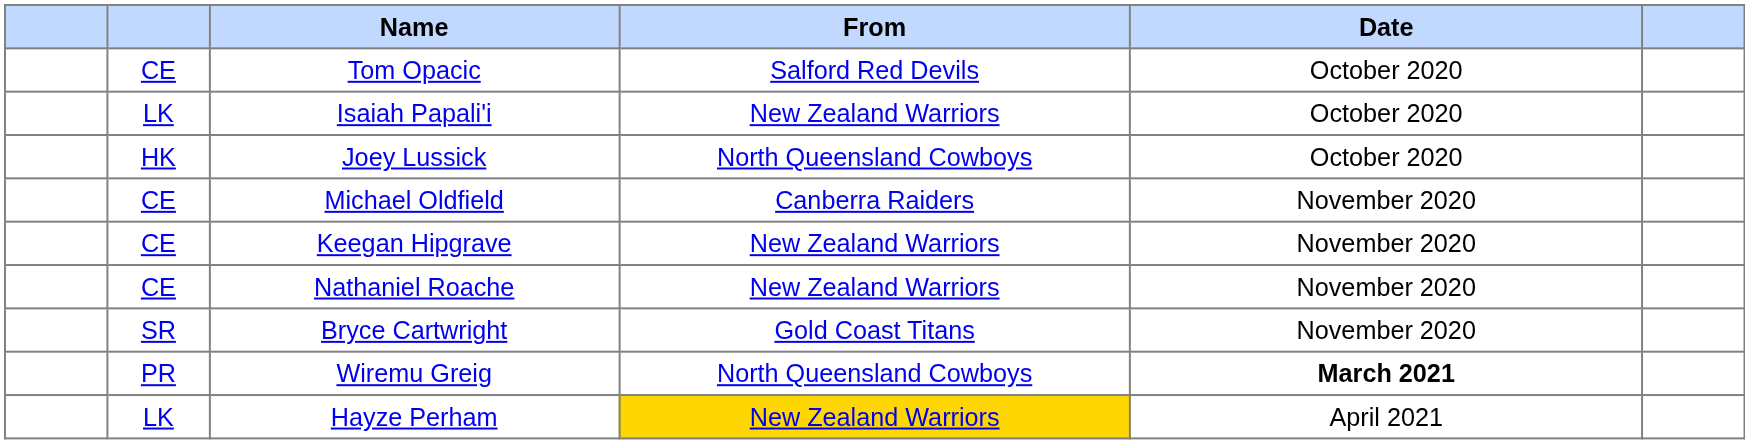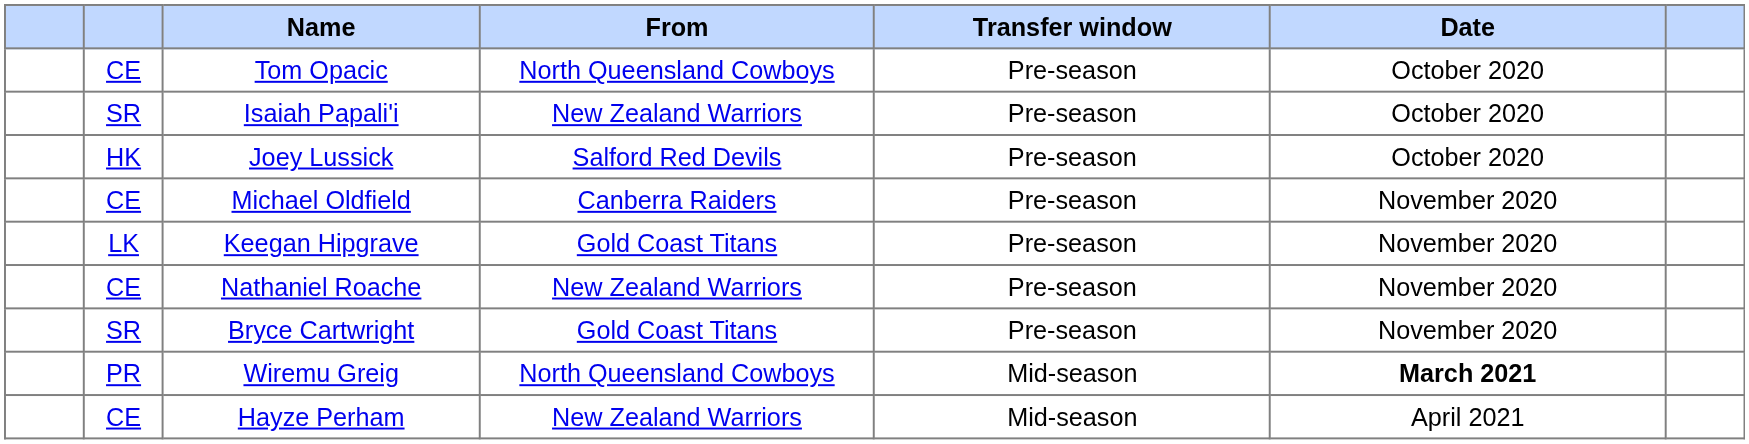+ column: Transfer window | Pre-season | Pre-season | Pre-season | Pre-season | Pre-season | Pre-season | Pre-season | Mid-season | Mid-season
Tom Opacic | From: Salford Red Devils -> North Queensland Cowboys
Isaiah Papali'i | column 2: LK -> SR
Joey Lussick | From: North Queensland Cowboys -> Salford Red Devils
Keegan Hipgrave | column 2: CE -> LK
Keegan Hipgrave | From: New Zealand Warriors -> Gold Coast Titans
Hayze Perham | column 2: LK -> CE
Hayze Perham | From: gold background -> no background
